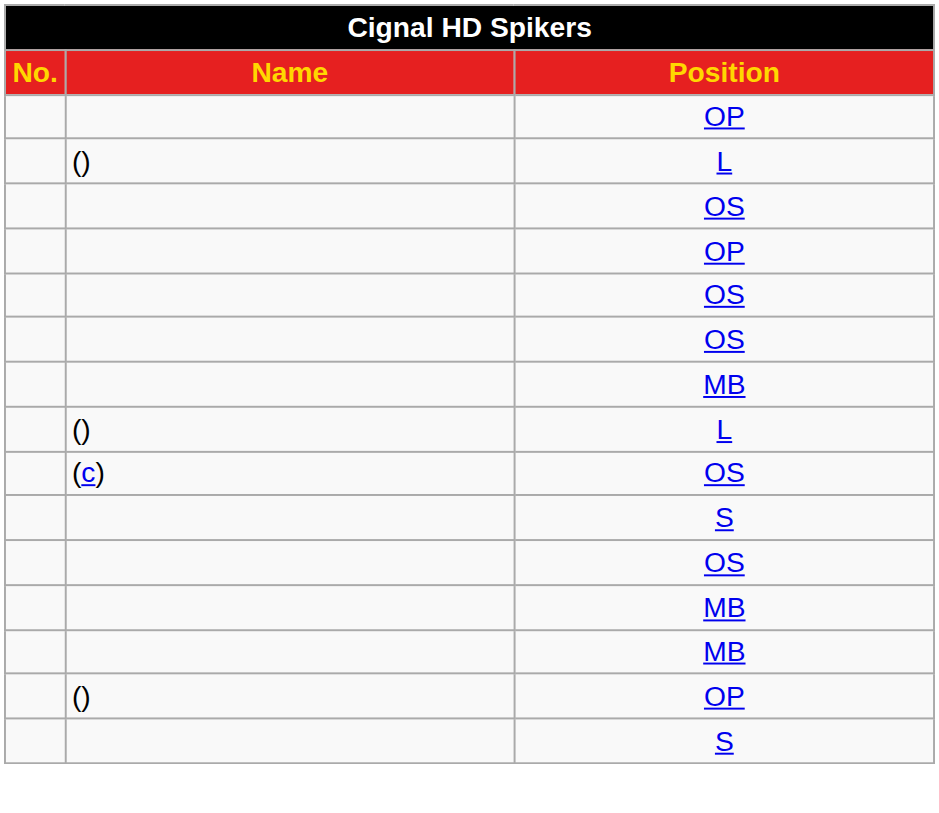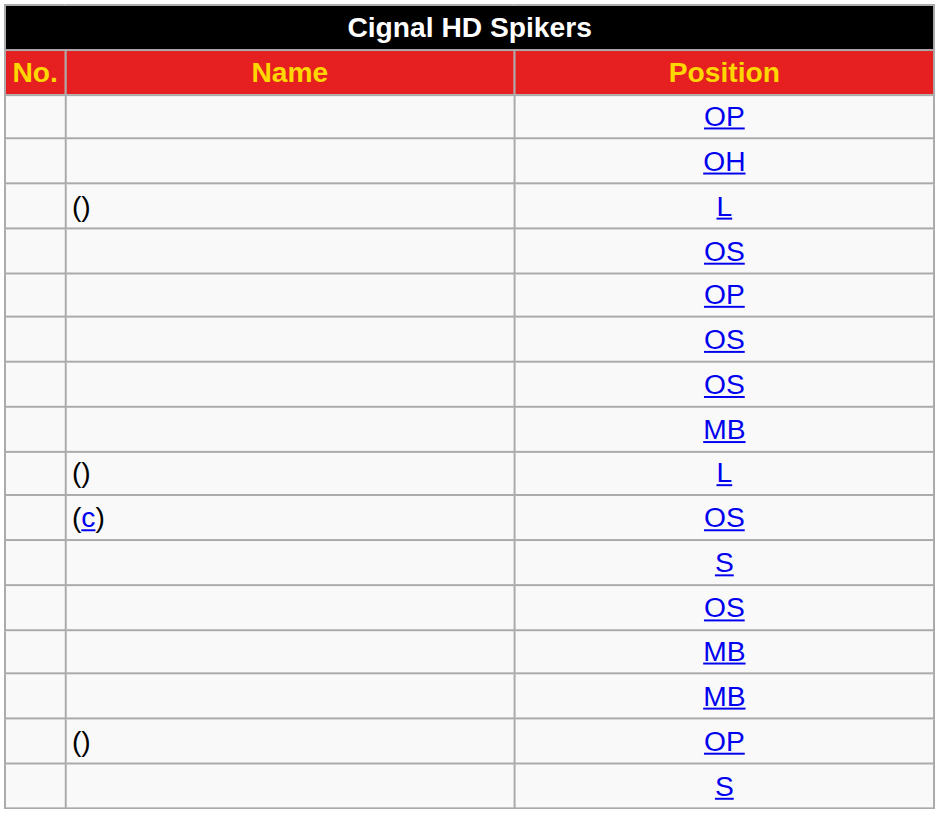+ row: OH
